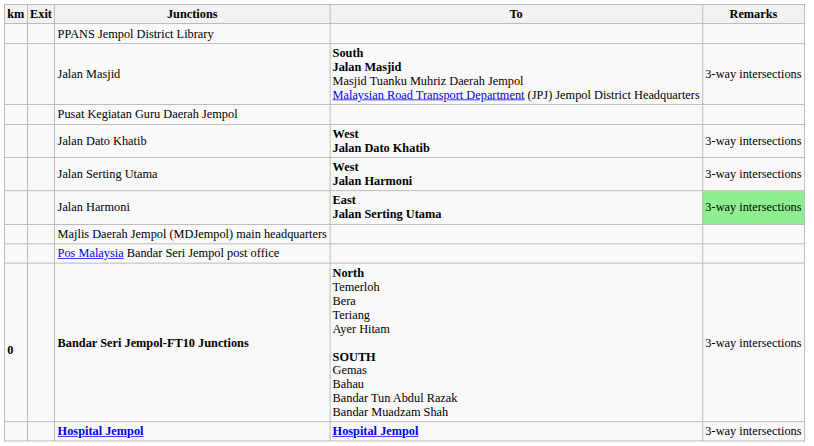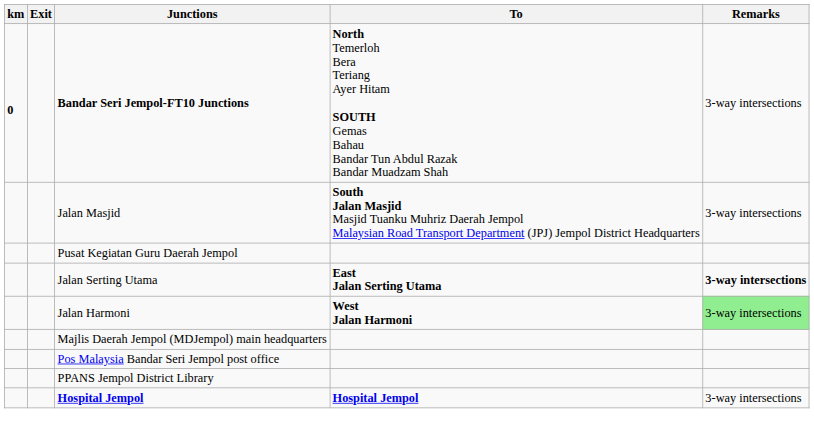rows swapped: Bandar Seri Jempol-FT10 Junctions <-> PPANS Jempol District Library
- row: Jalan Dato Khatib | West Jalan Dato Khatib | 3-way intersections
Jalan Serting Utama | To: West Jalan Harmoni -> East Jalan Serting Utama
Jalan Serting Utama | Remarks: normal -> bold
Jalan Harmoni | To: East Jalan Serting Utama -> West Jalan Harmoni
